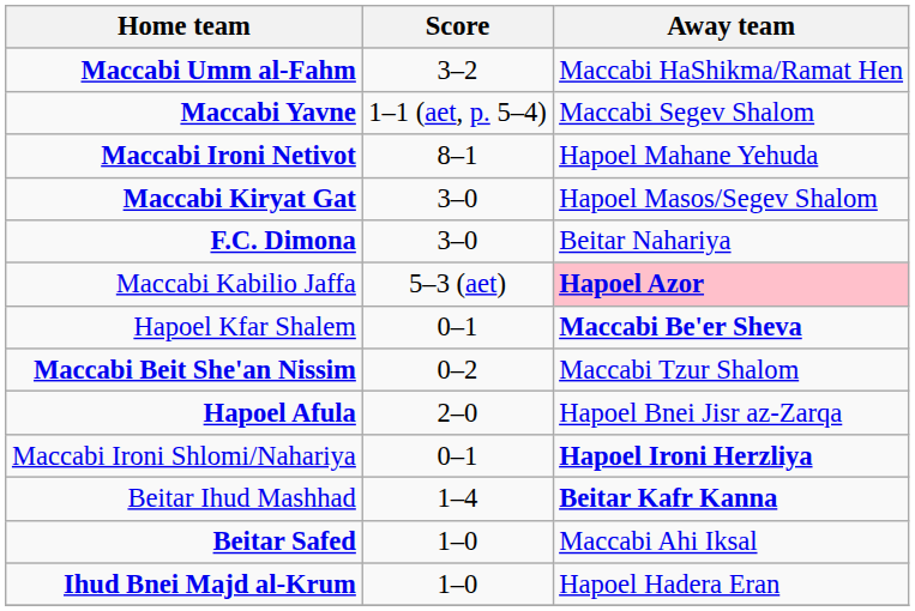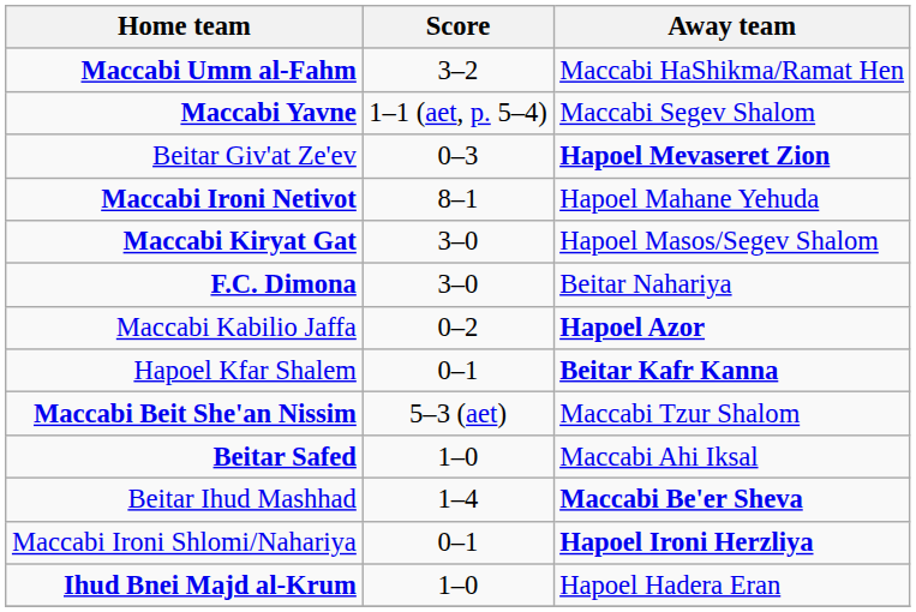+ row: Beitar Giv'at Ze'ev | 0–3 | Hapoel Mevaseret Zion
Maccabi Kabilio Jaffa | Score: 5–3 (aet) -> 0–2
Maccabi Kabilio Jaffa | Away team: pink background -> no background
Hapoel Kfar Shalem | Away team: Maccabi Be'er Sheva -> Beitar Kafr Kanna
Maccabi Beit She'an Nissim | Score: 0–2 -> 5–3 (aet)
- row: Hapoel Afula | 2–0 | Hapoel Bnei Jisr az-Zarqa
rows swapped: Maccabi Ironi Shlomi/Nahariya <-> Beitar Safed
Beitar Ihud Mashhad | Away team: Beitar Kafr Kanna -> Maccabi Be'er Sheva
